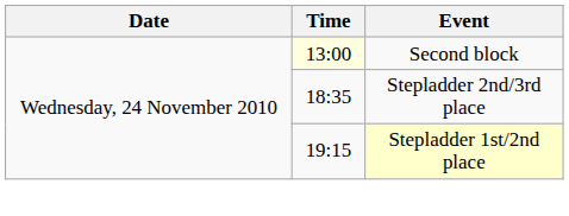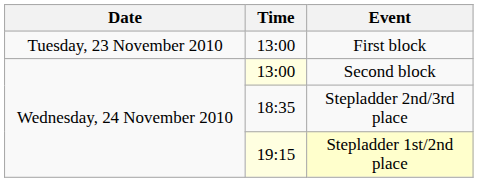+ row: Tuesday, 23 November 2010 | 13:00 | First block
Stepladder 1st/2nd place | Time: no background -> lightyellow background
